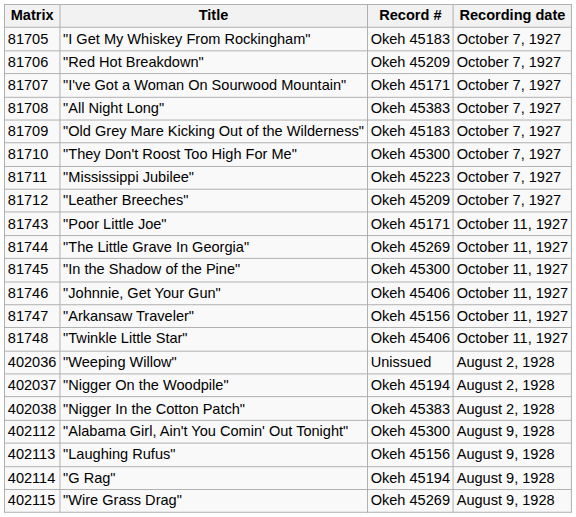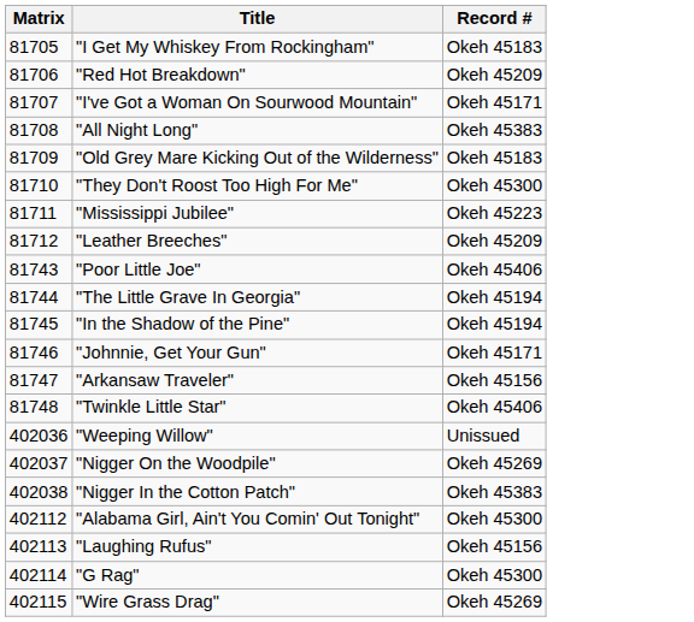- column: Recording date | October 7, 1927 | October 7, 1927 | October 7, 1927 | October 7, 1927 | October 7, 1927 | October 7, 1927 | October 7, 1927 | October 7, 1927 | October 11, 1927 | October 11, 1927 | October 11, 1927 | October 11, 1927 | October 11, 1927 | October 11, 1927 | August 2, 1928 | August 2, 1928 | August 2, 1928 | August 9, 1928 | August 9, 1928 | August 9, 1928 | August 9, 1928
"Poor Little Joe" | Record #: Okeh 45171 -> Okeh 45406
"The Little Grave In Georgia" | Record #: Okeh 45269 -> Okeh 45194
"In the Shadow of the Pine" | Record #: Okeh 45300 -> Okeh 45194
"Johnnie, Get Your Gun" | Record #: Okeh 45406 -> Okeh 45171
"Nigger On the Woodpile" | Record #: Okeh 45194 -> Okeh 45269
"G Rag" | Record #: Okeh 45194 -> Okeh 45300
